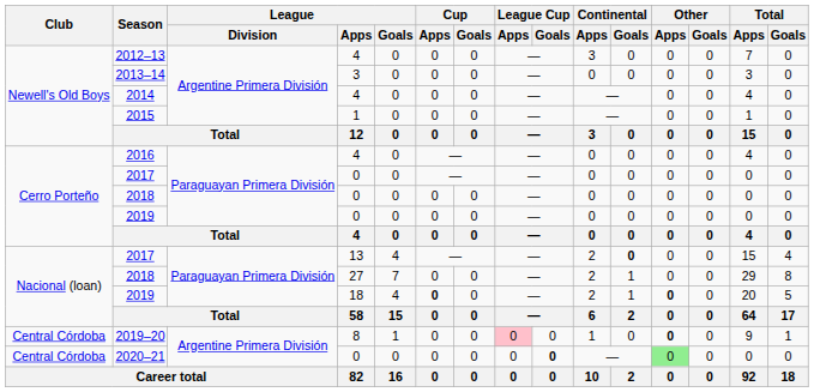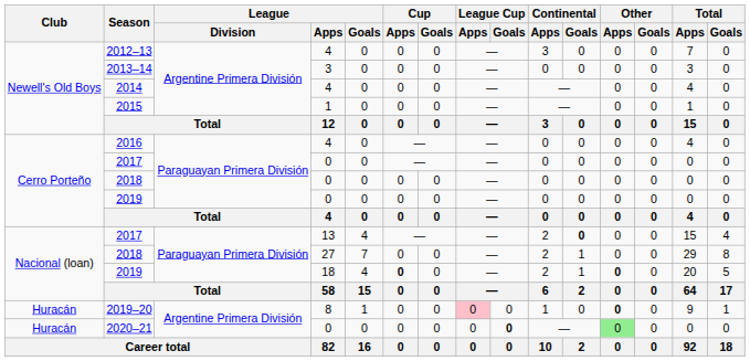2019–20 | Club: Central Córdoba -> Huracán
2020–21 | Club: Central Córdoba -> Huracán
